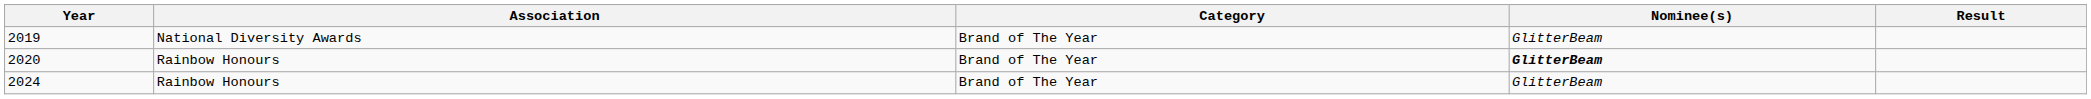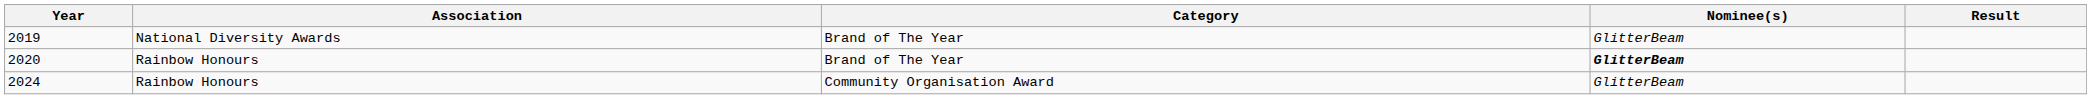2024 | Category: Brand of The Year -> Community Organisation Award
